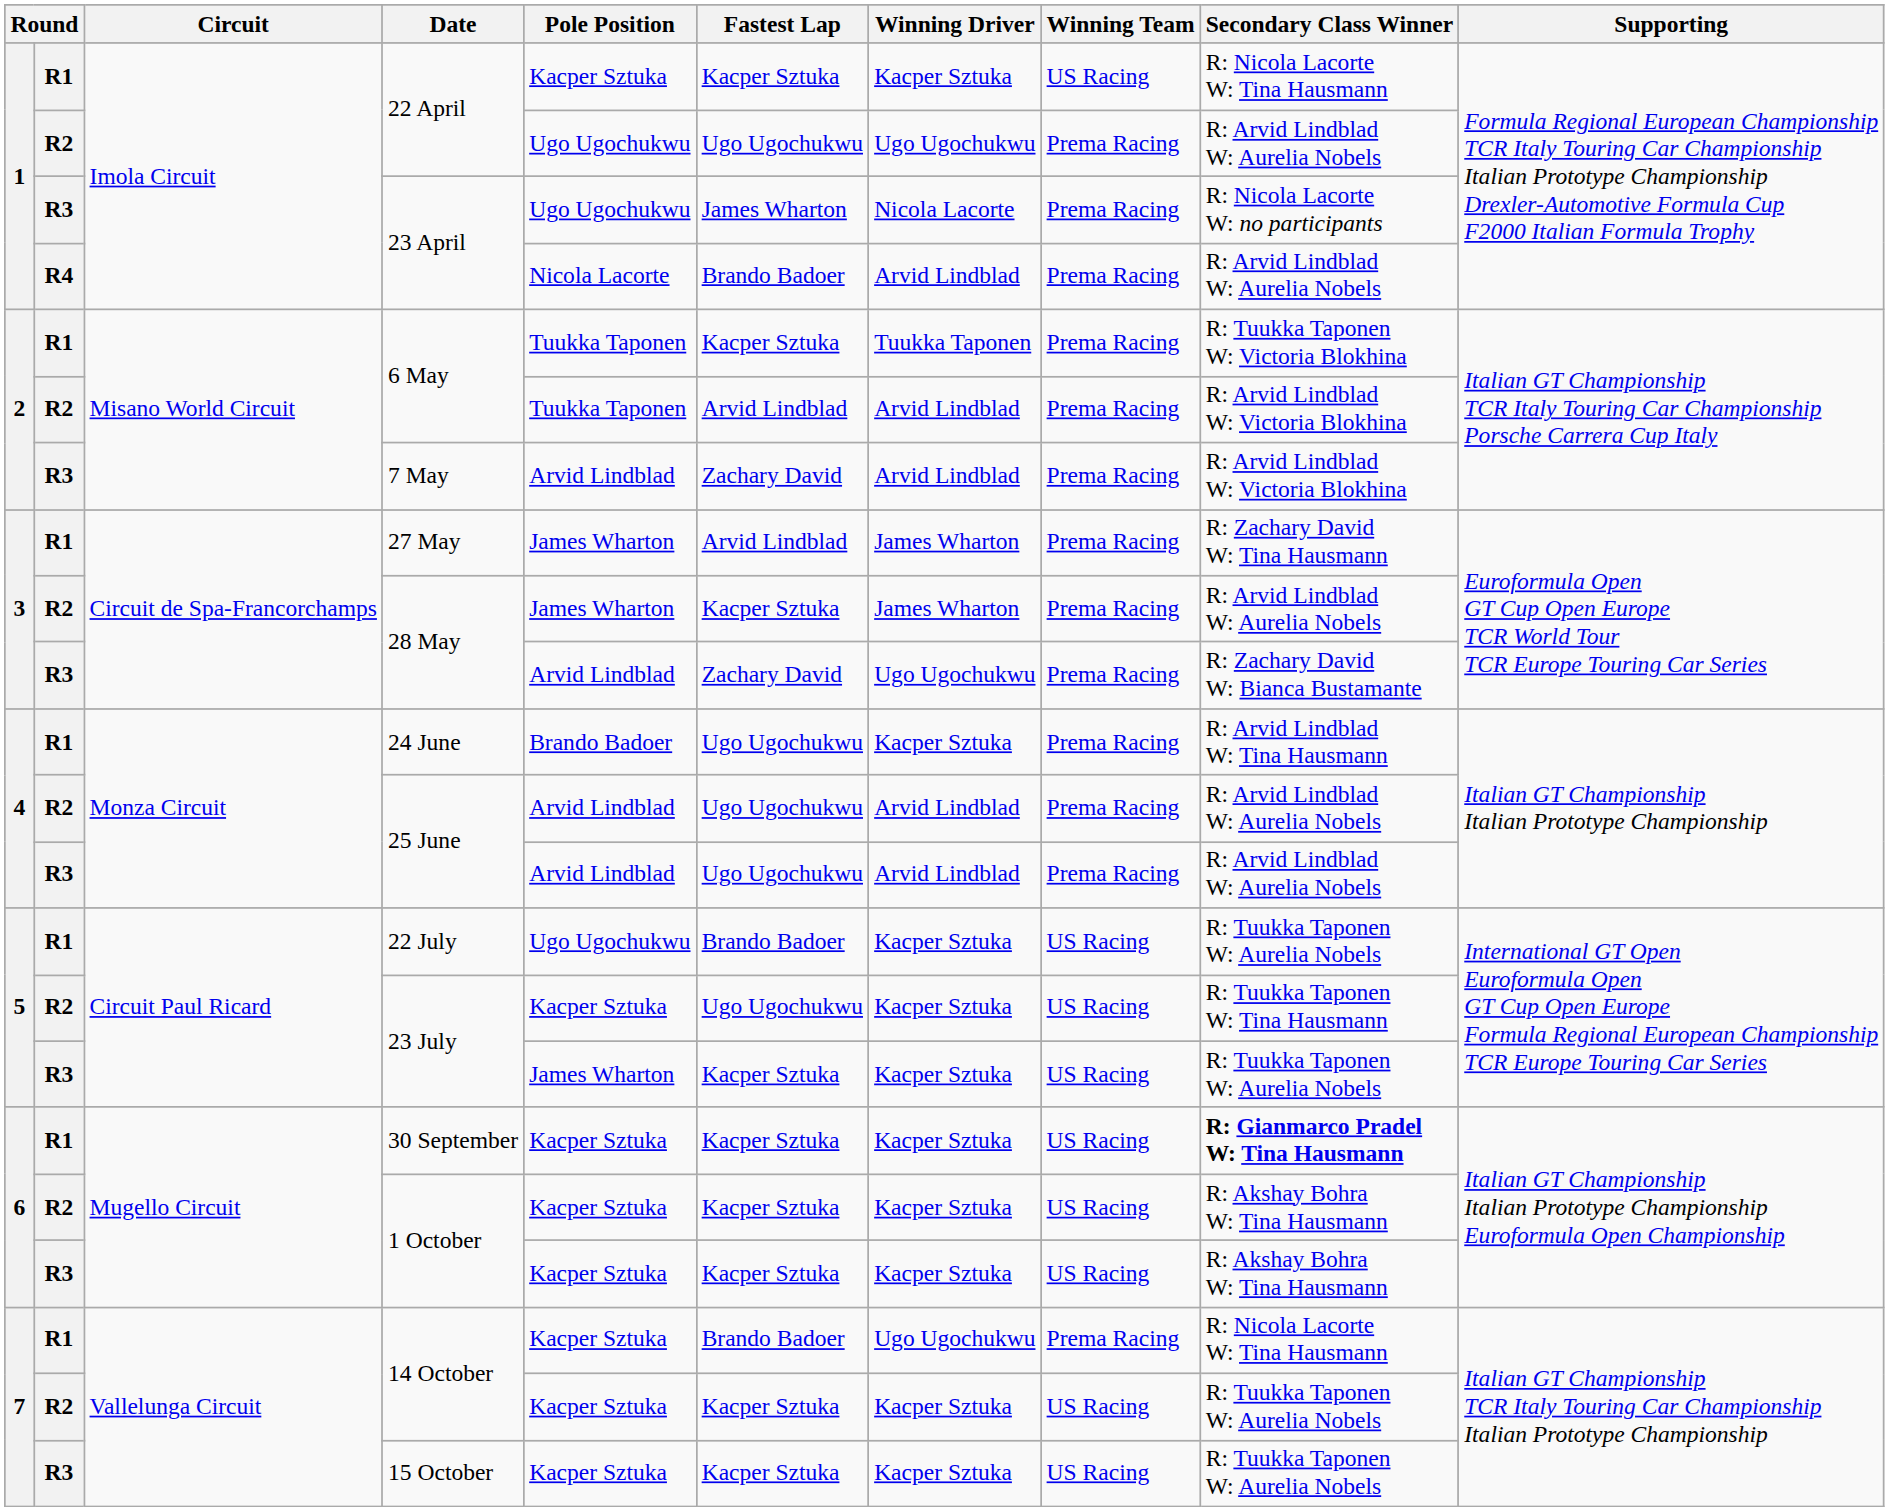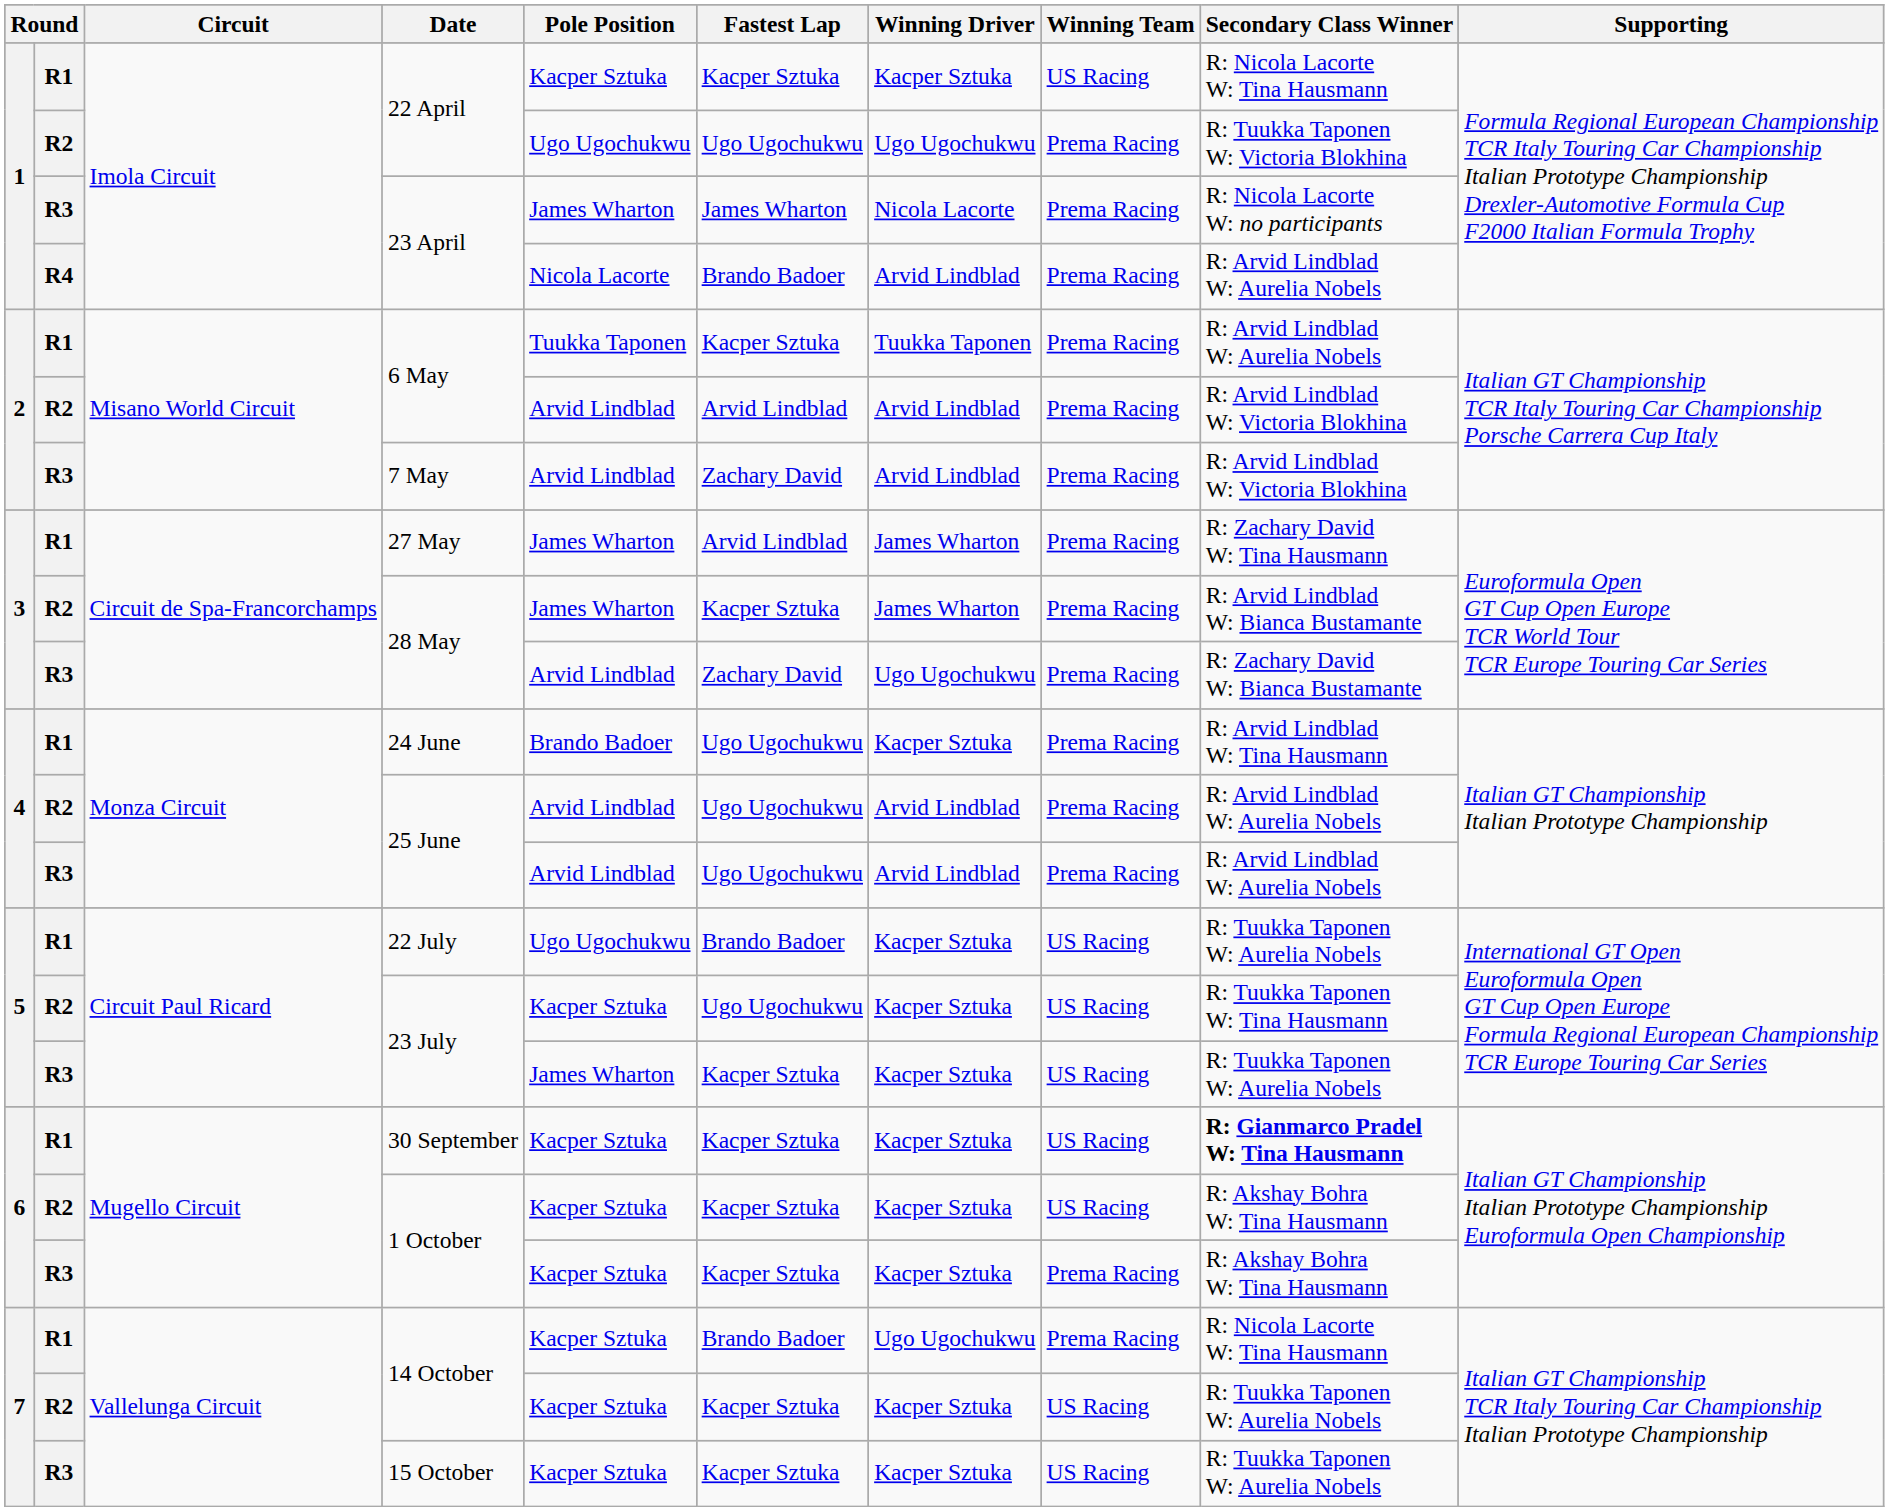R2 / 22 April | Secondary Class Winner: R: Arvid Lindblad W: Aurelia Nobels -> R: Tuukka Taponen W: Victoria Blokhina
R3 / 23 April | Pole Position: Ugo Ugochukwu -> James Wharton
R1 / 6 May | Secondary Class Winner: R: Tuukka Taponen W: Victoria Blokhina -> R: Arvid Lindblad W: Aurelia Nobels
R2 / 6 May | Pole Position: Tuukka Taponen -> Arvid Lindblad
R2 / 28 May | Secondary Class Winner: R: Arvid Lindblad W: Aurelia Nobels -> R: Arvid Lindblad W: Bianca Bustamante
R3 / 1 October | Winning Team: US Racing -> Prema Racing
